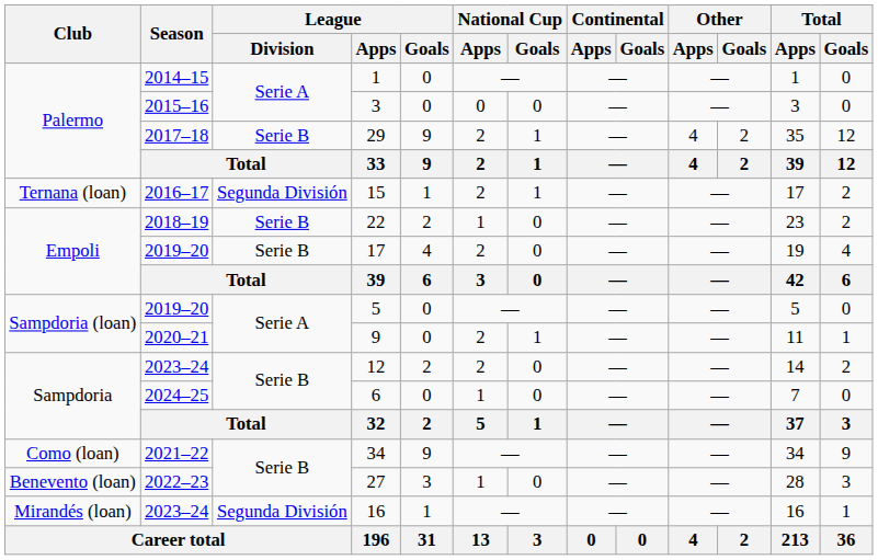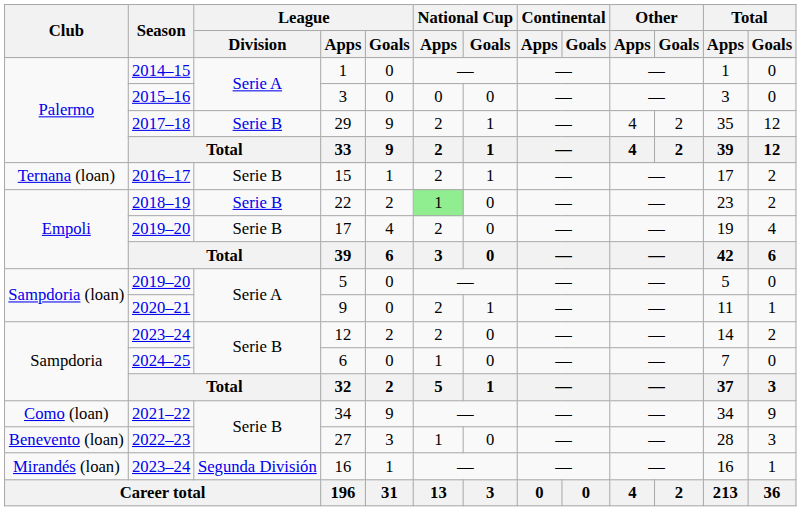15 | League / Division: Segunda División -> Serie B
22 | National Cup / Apps: no background -> lightgreen background
